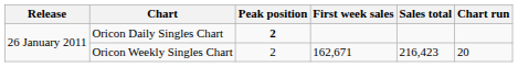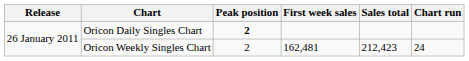Oricon Weekly Singles Chart | First week sales: 162,671 -> 162,481
Oricon Weekly Singles Chart | Sales total: 216,423 -> 212,423
Oricon Weekly Singles Chart | Chart run: 20 -> 24
